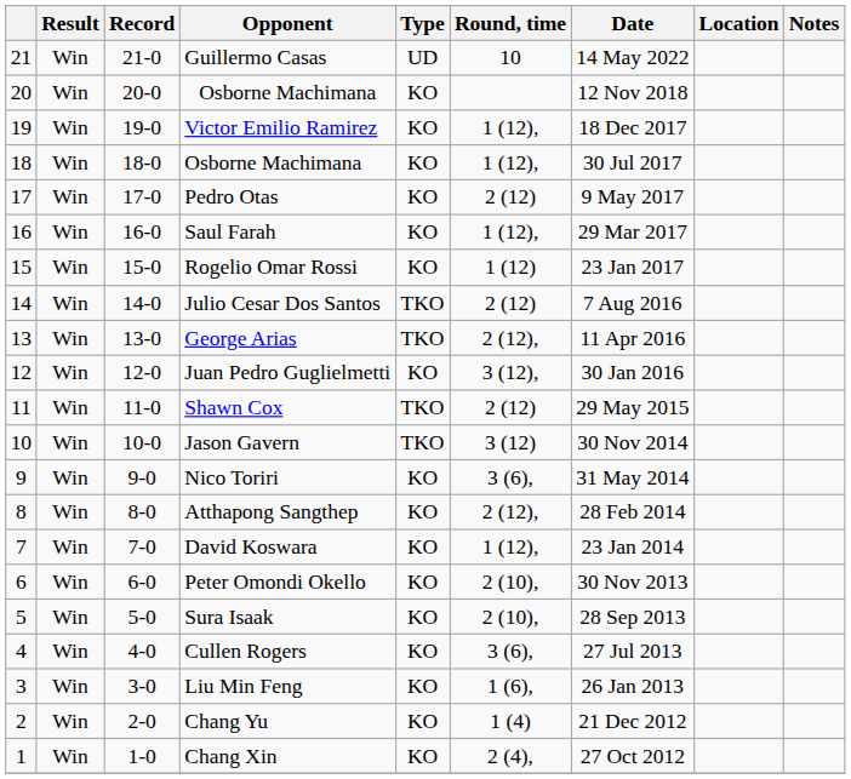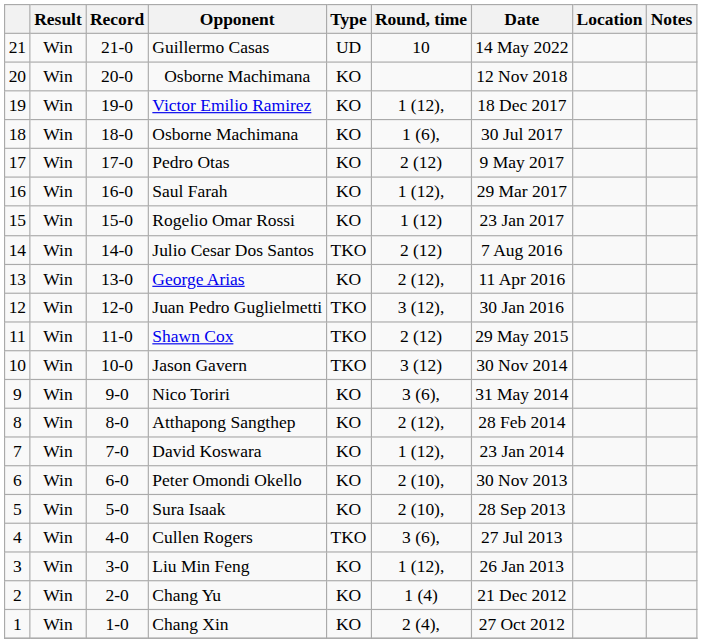18 / Osborne Machimana | Round, time: 1 (12), -> 1 (6),
George Arias | Type: TKO -> KO
Juan Pedro Guglielmetti | Type: KO -> TKO
Cullen Rogers | Type: KO -> TKO
Liu Min Feng | Round, time: 1 (6), -> 1 (12),
